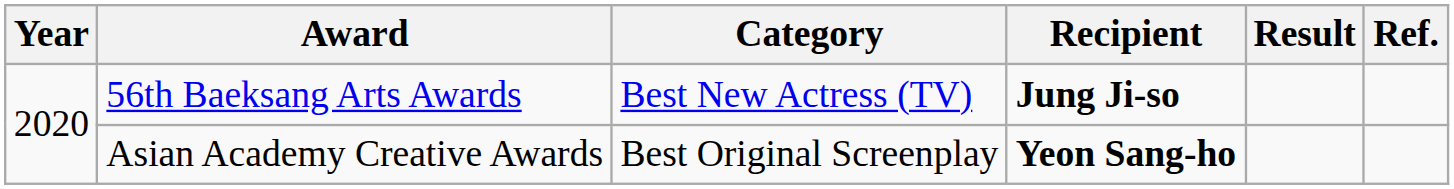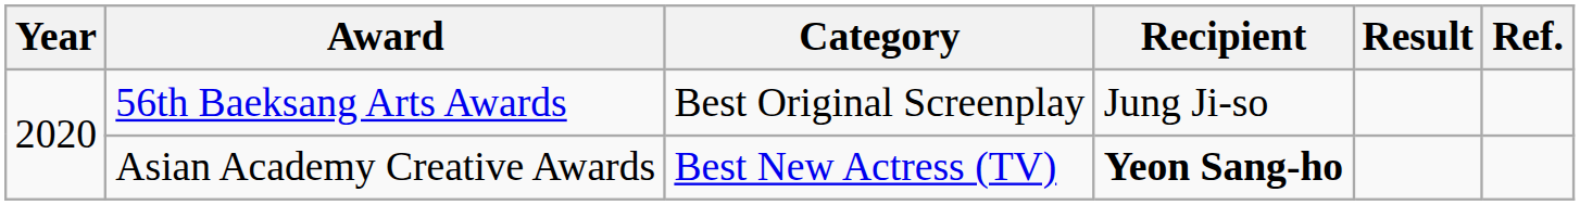56th Baeksang Arts Awards | Category: Best New Actress (TV) -> Best Original Screenplay
56th Baeksang Arts Awards | Recipient: bold -> normal
Asian Academy Creative Awards | Category: Best Original Screenplay -> Best New Actress (TV)
